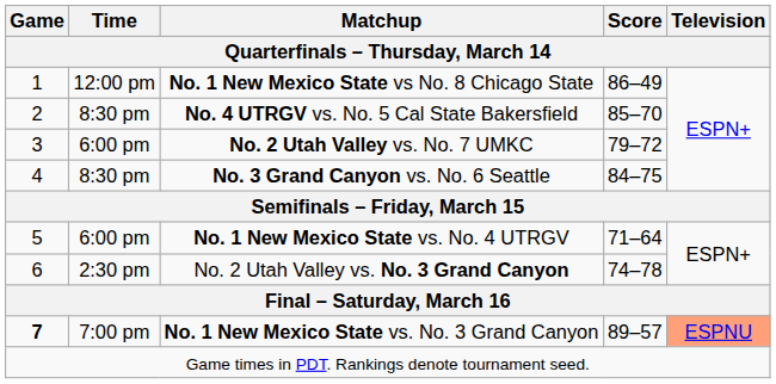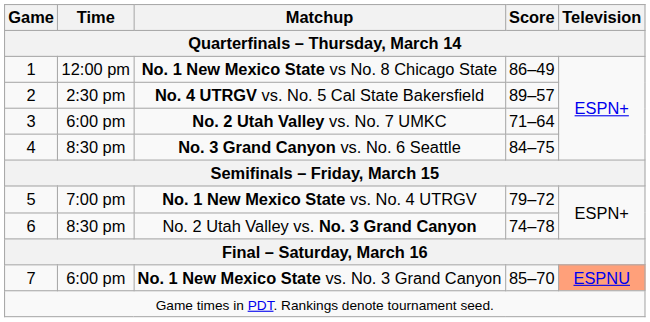No. 4 UTRGV vs. No. 5 Cal State Bakersfield | Time: 8:30 pm -> 2:30 pm
No. 4 UTRGV vs. No. 5 Cal State Bakersfield | Score: 85–70 -> 89–57
No. 2 Utah Valley vs. No. 7 UMKC | Score: 79–72 -> 71–64
No. 1 New Mexico State vs. No. 4 UTRGV | Time: 6:00 pm -> 7:00 pm
No. 1 New Mexico State vs. No. 4 UTRGV | Score: 71–64 -> 79–72
No. 2 Utah Valley vs. No. 3 Grand Canyon | Time: 2:30 pm -> 8:30 pm
No. 1 New Mexico State vs. No. 3 Grand Canyon | Game: bold -> normal
No. 1 New Mexico State vs. No. 3 Grand Canyon | Time: 7:00 pm -> 6:00 pm
No. 1 New Mexico State vs. No. 3 Grand Canyon | Score: 89–57 -> 85–70
